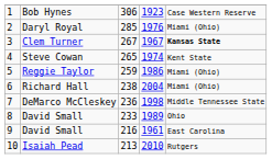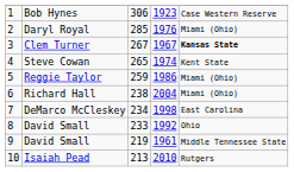DeMarco McCleskey | column 3: 236 -> 234
DeMarco McCleskey | column 5: Middle Tennessee State -> East Carolina
8 / David Small | column 4: 1989 -> 1992
9 / David Small | column 3: 216 -> 219
9 / David Small | column 5: East Carolina -> Middle Tennessee State
